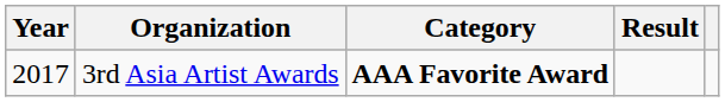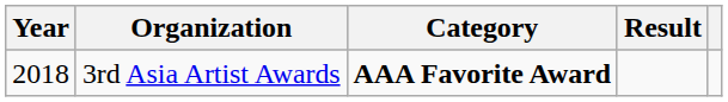3rd Asia Artist Awards | Year: 2017 -> 2018
